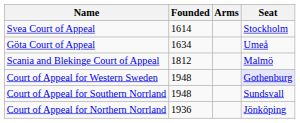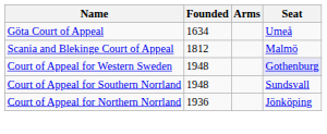- row: Svea Court of Appeal | 1614 | Stockholm
